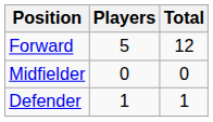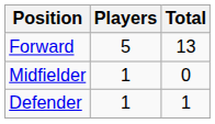Forward | Total: 12 -> 13
Midfielder | Players: 0 -> 1
